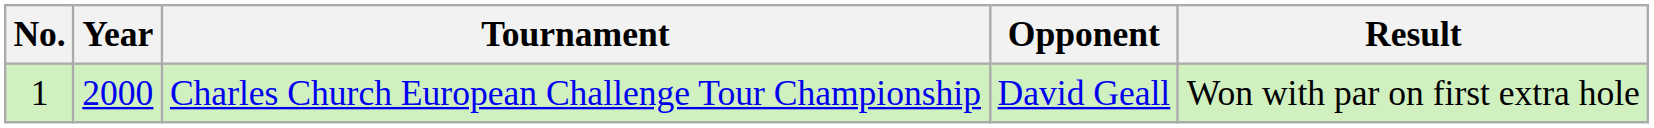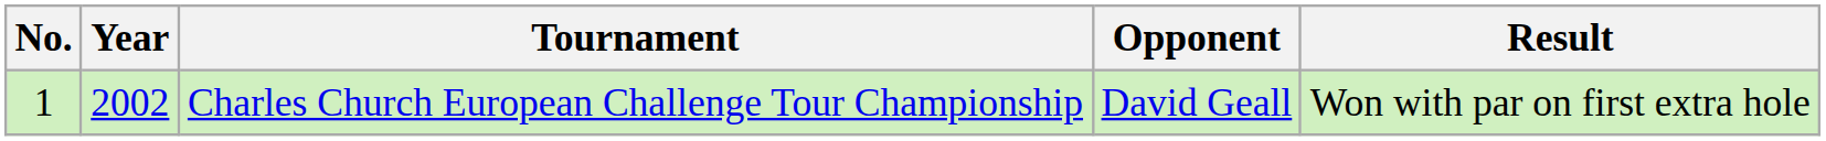Charles Church European Challenge Tour Championship | Year: 2000 -> 2002
